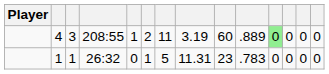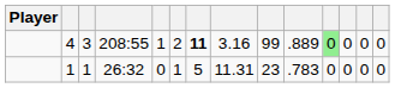4 | column 7: normal -> bold
4 | column 8: 3.19 -> 3.16
4 | column 9: 60 -> 99
